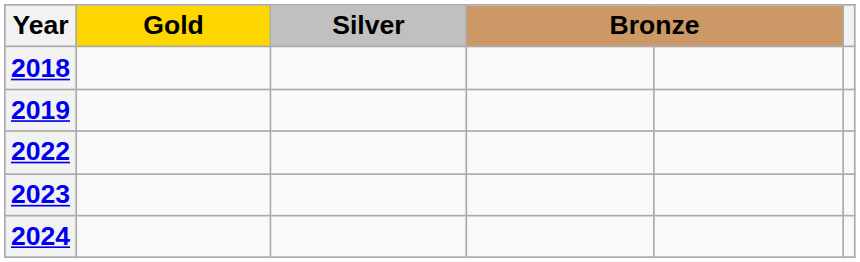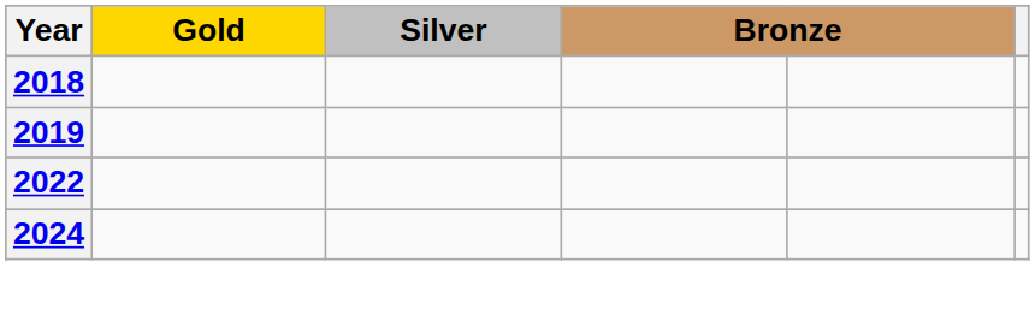- row: 2023
